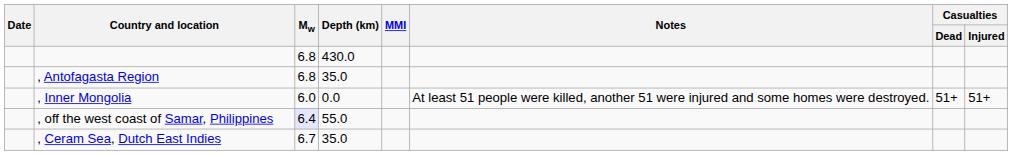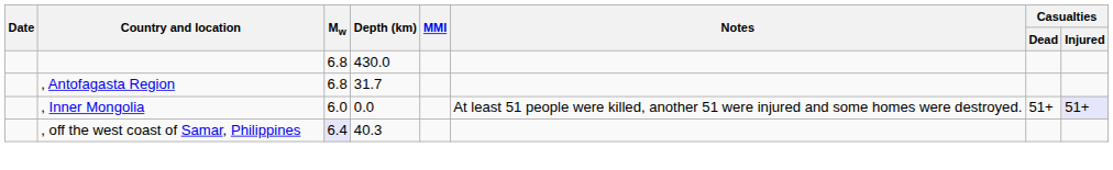, Antofagasta Region | Depth (km): 35.0 -> 31.7
, Inner Mongolia | Casualties / Injured: no background -> lavender background
, off the west coast of Samar, Philippines | Depth (km): 55.0 -> 40.3
- row: , Ceram Sea, Dutch East Indies | 6.7 | 35.0
